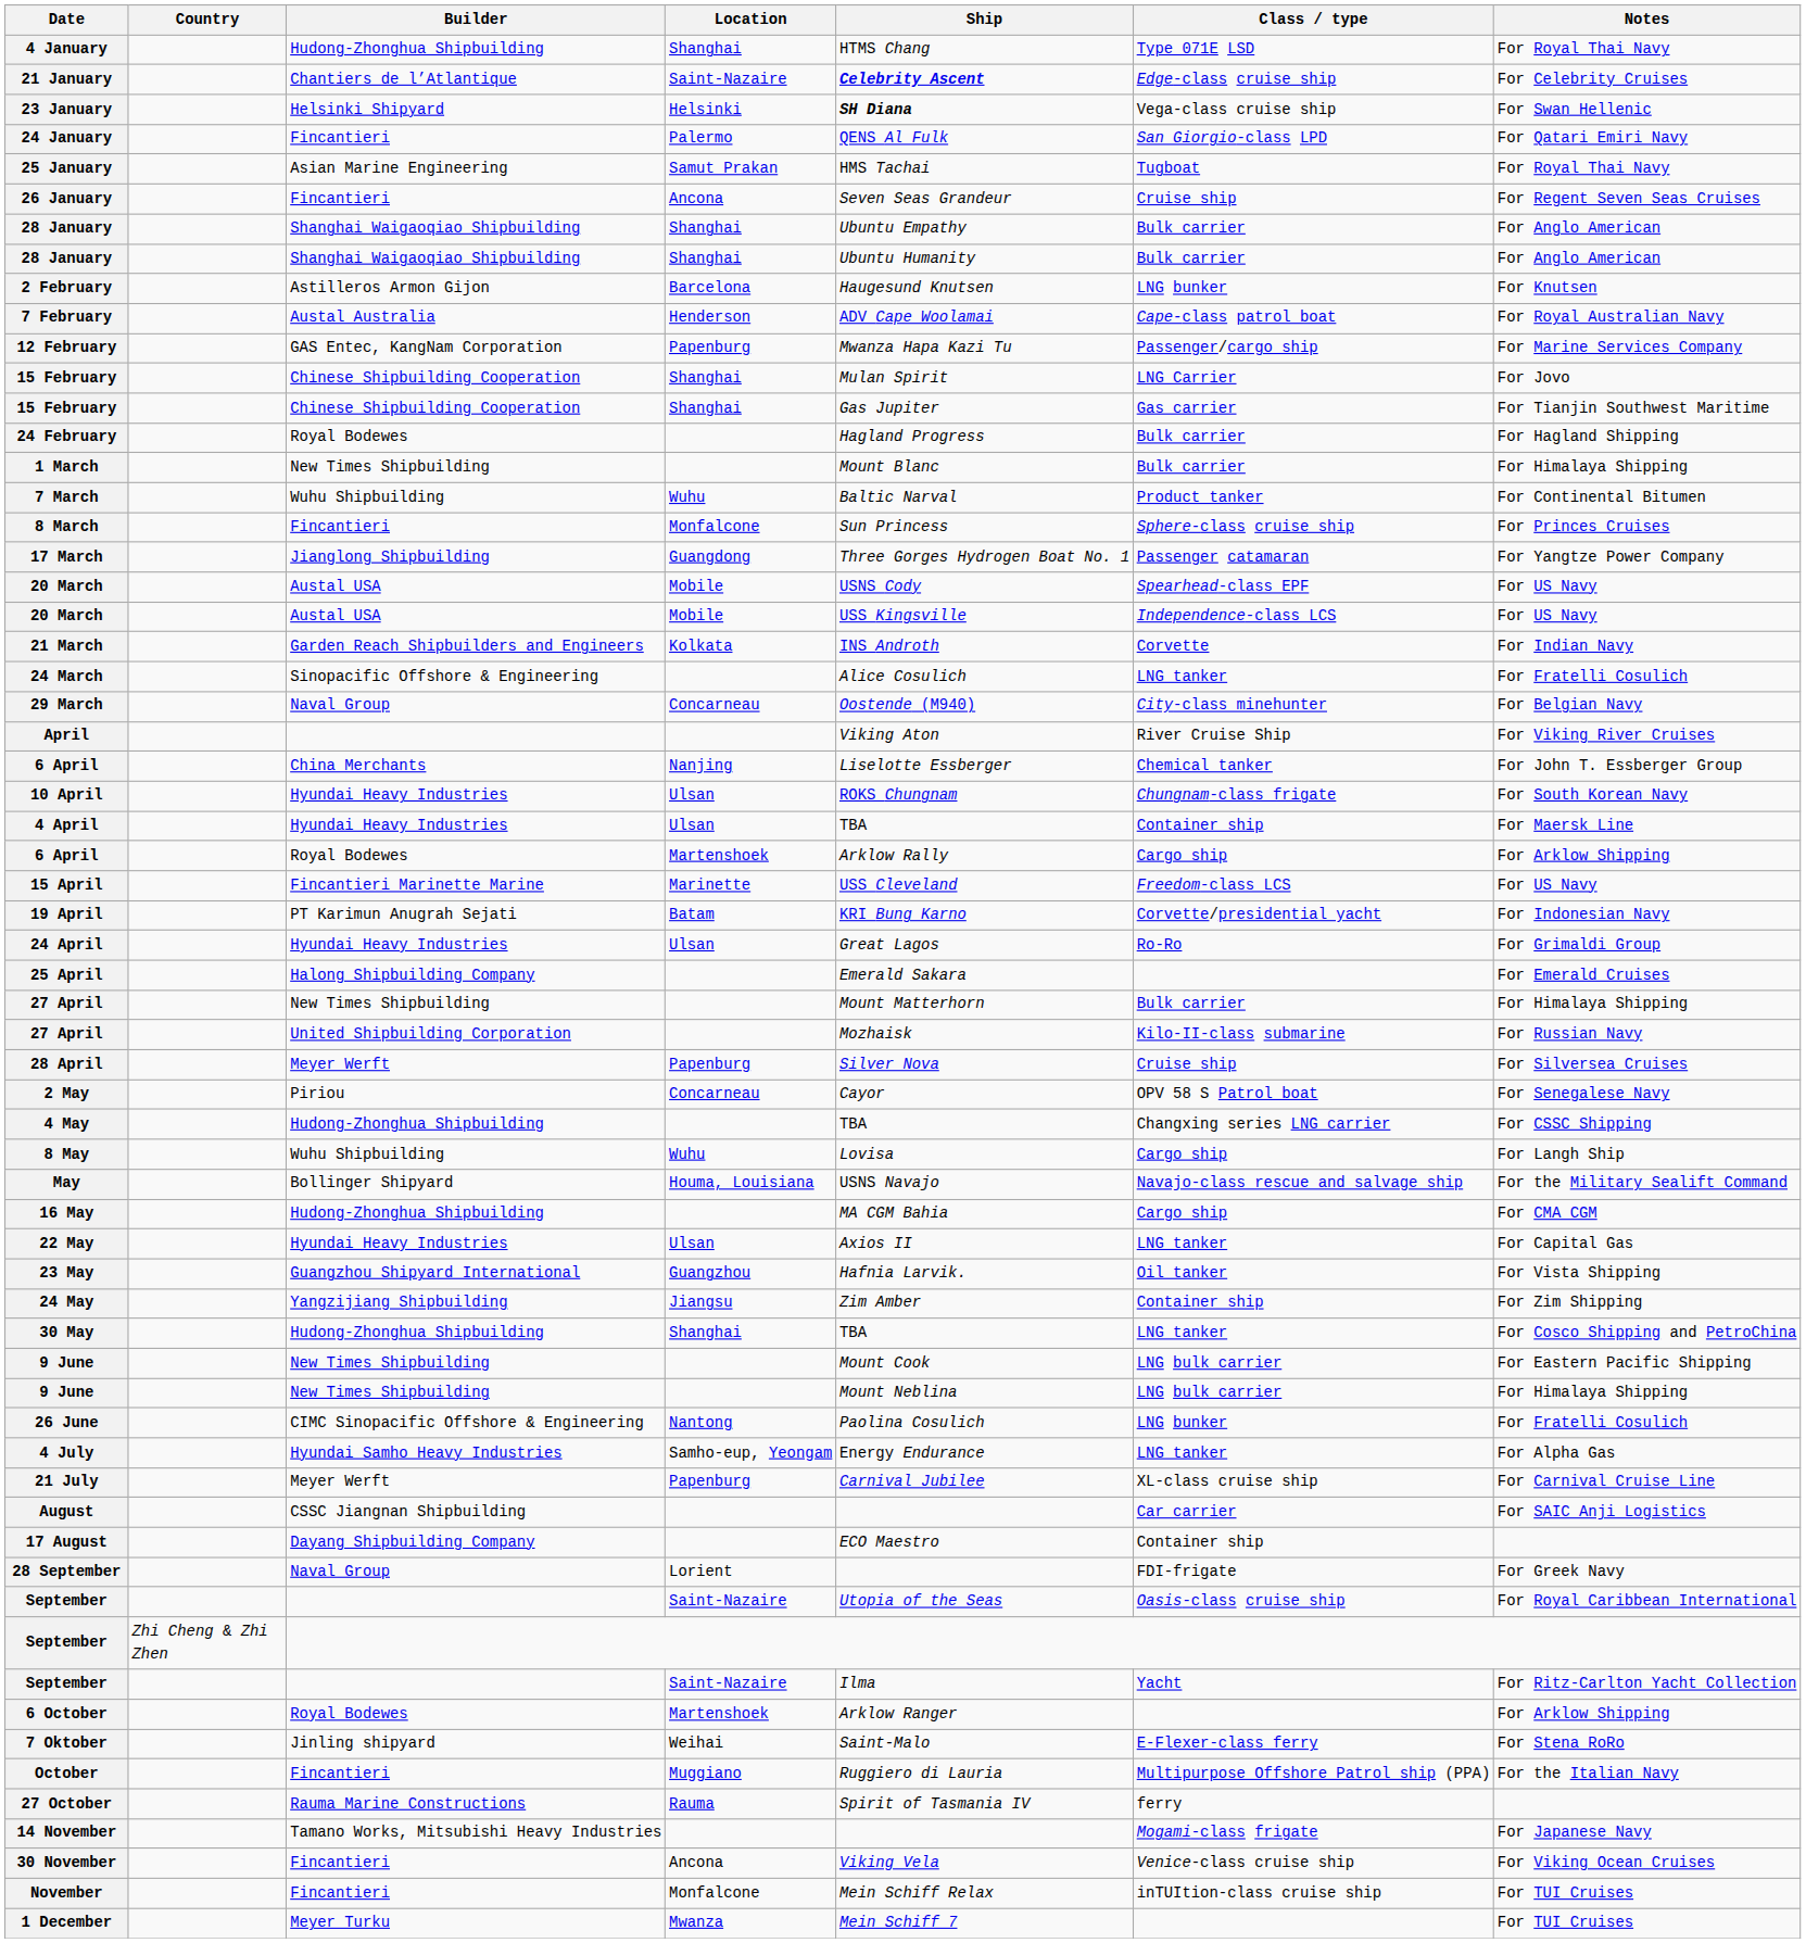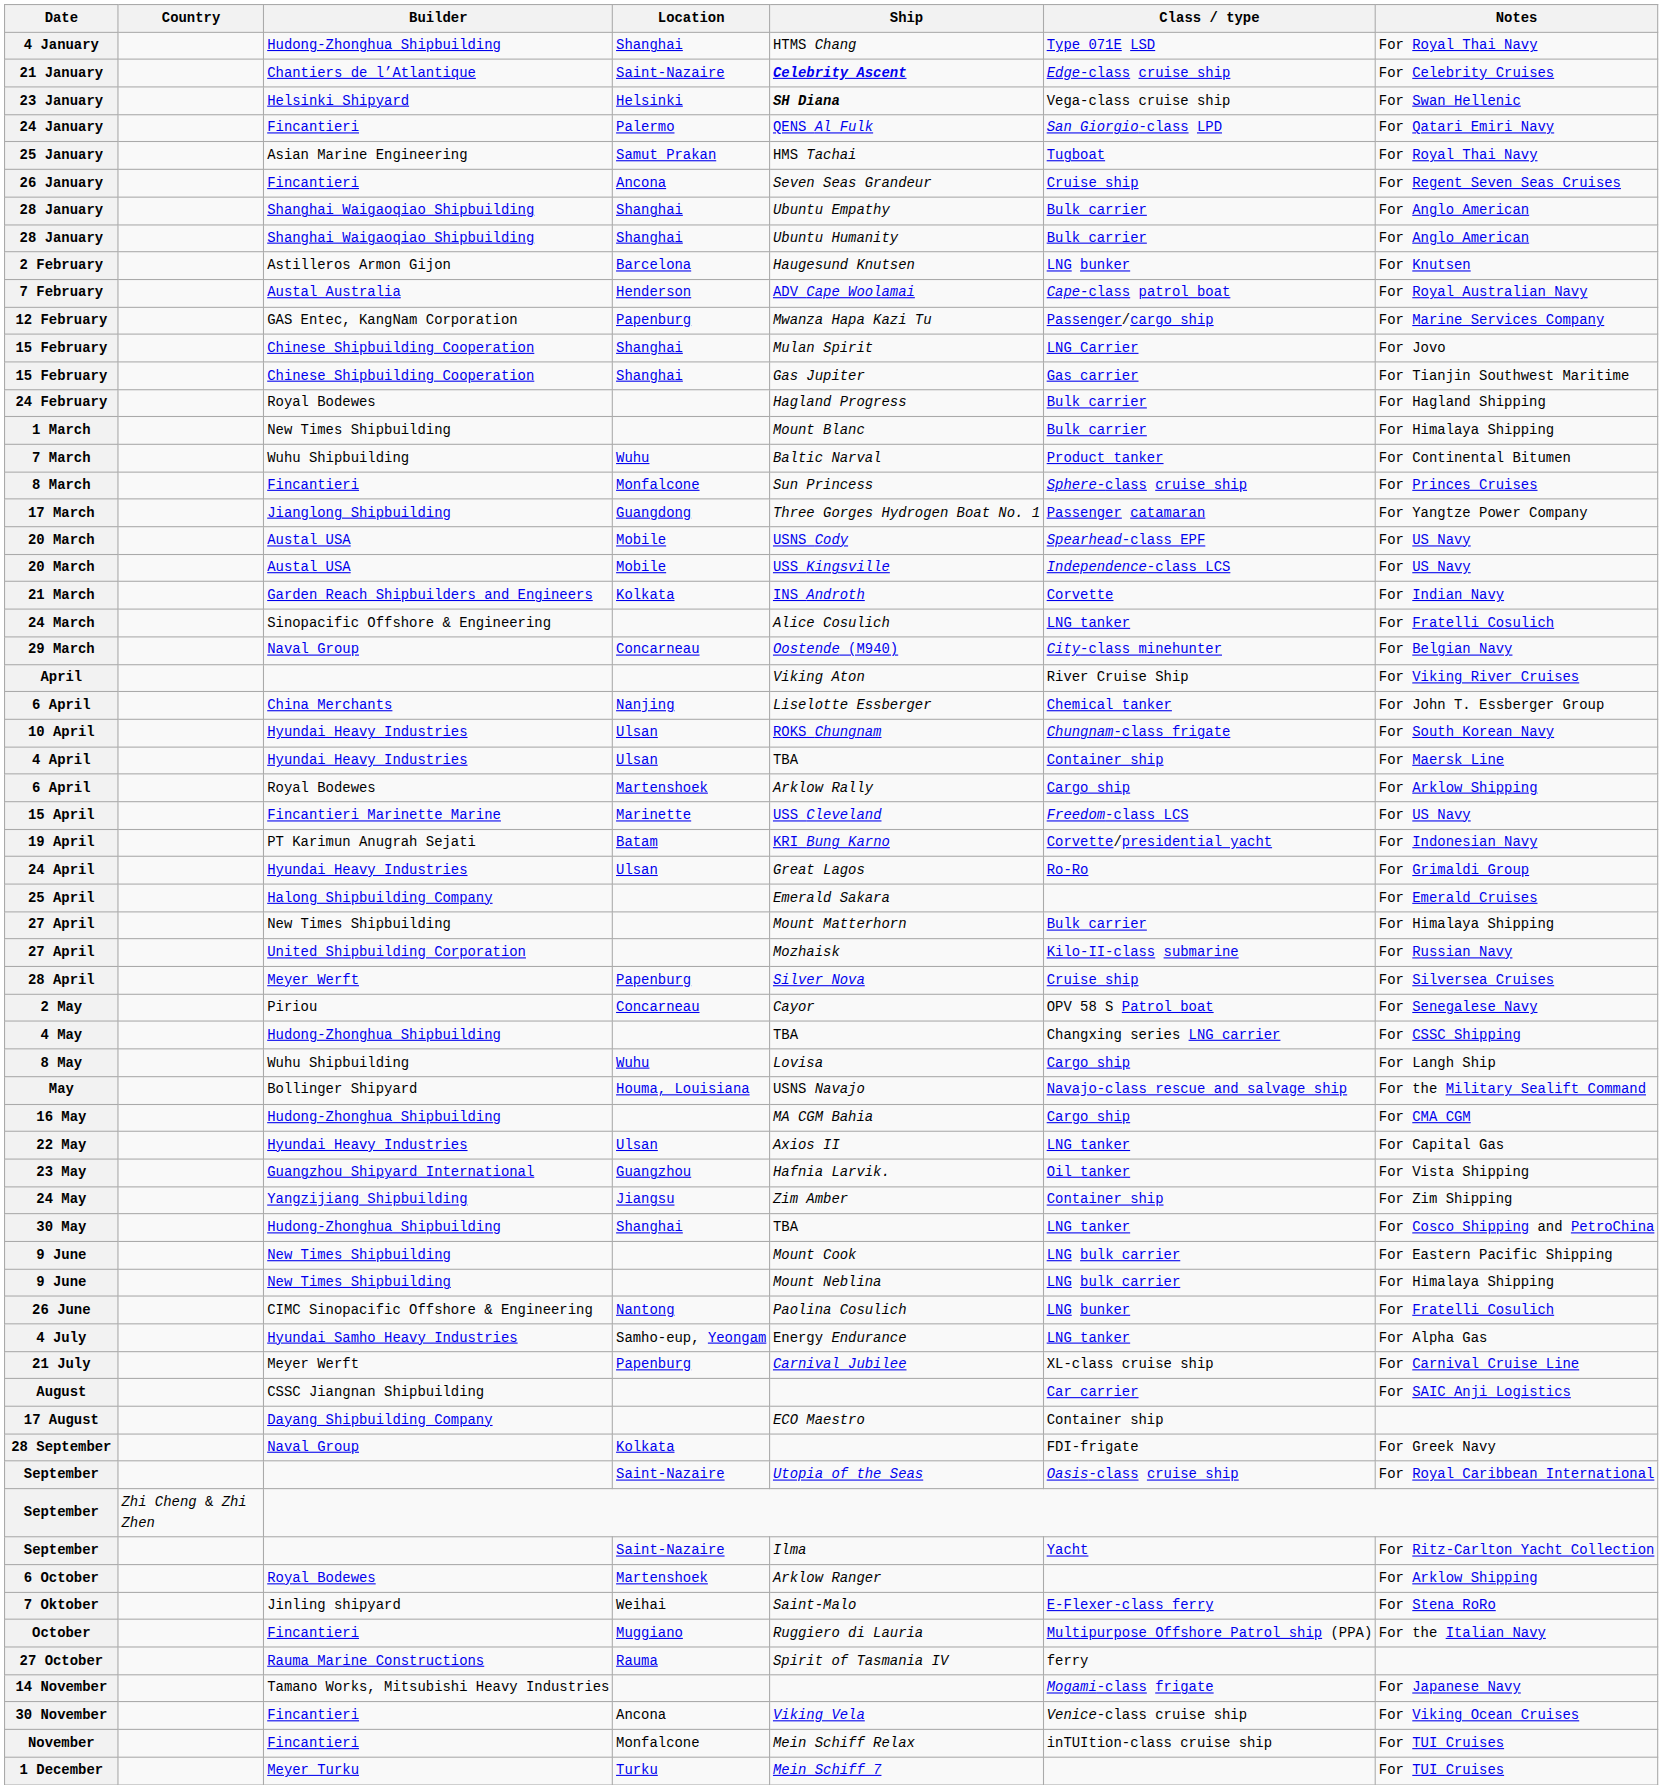28 September | Location: Lorient -> Kolkata
1 December | Location: Mwanza -> Turku
